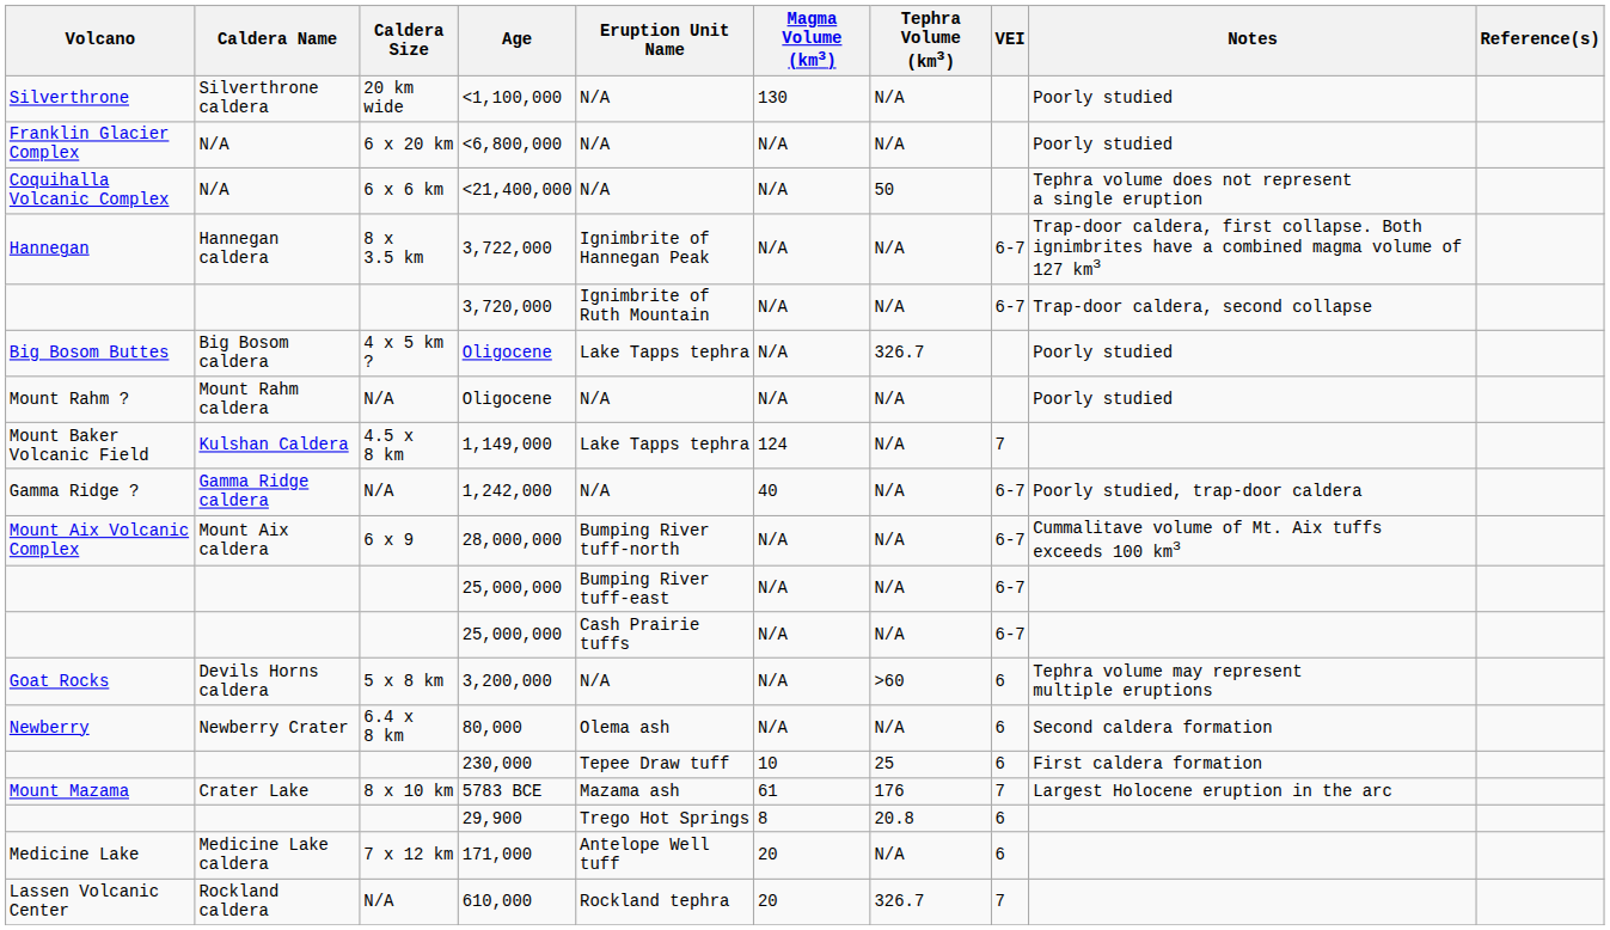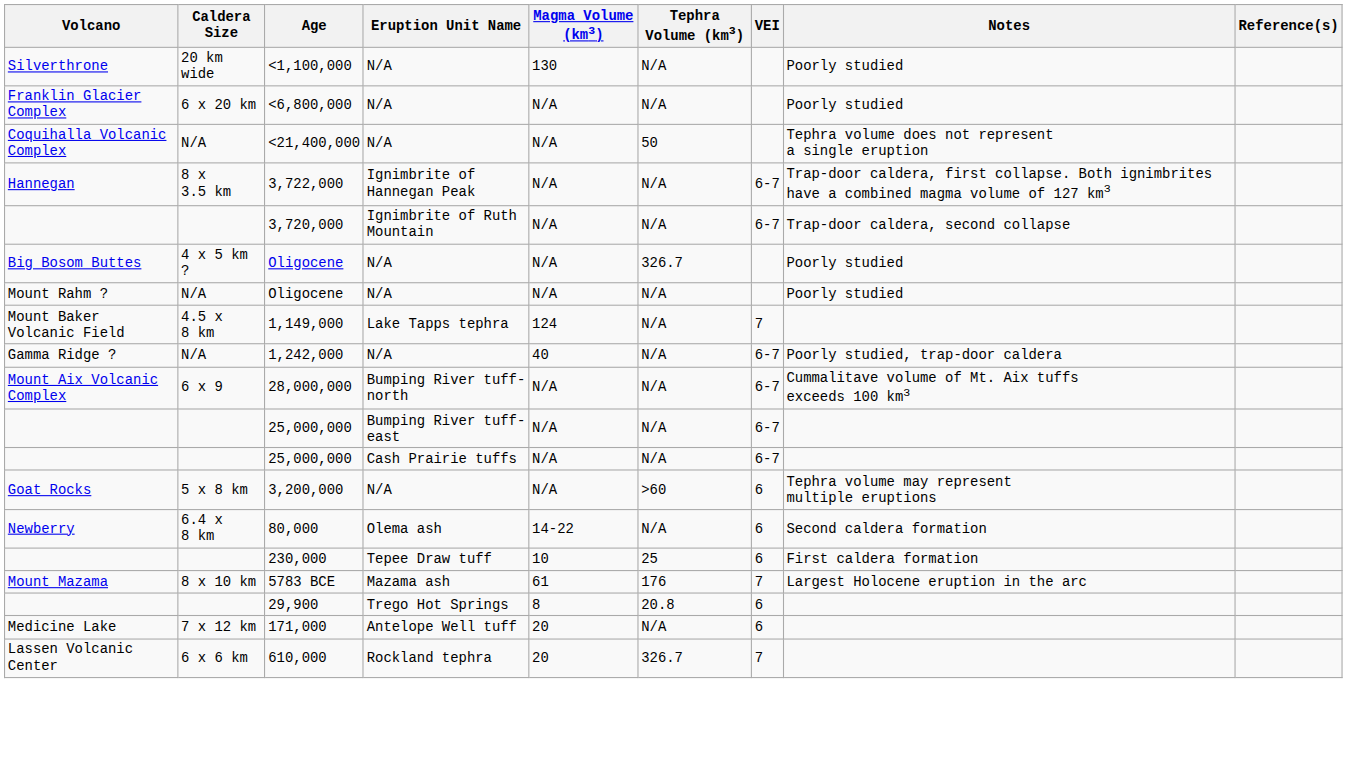- column: Caldera Name | Silverthrone caldera | N/A | N/A | Hannegan caldera | Big Bosom caldera | Mount Rahm caldera | Kulshan Caldera | Gamma Ridge caldera | Mount Aix caldera | Devils Horns caldera | Newberry Crater | Crater Lake | Medicine Lake caldera | Rockland caldera
<21,400,000 | Caldera Size: 6 x 6 km -> N/A
Big Bosom Buttes / Oligocene | Eruption Unit Name: Lake Tapps tephra -> N/A
80,000 | Magma Volume (km3): N/A -> 14-22
610,000 | Caldera Size: N/A -> 6 x 6 km
